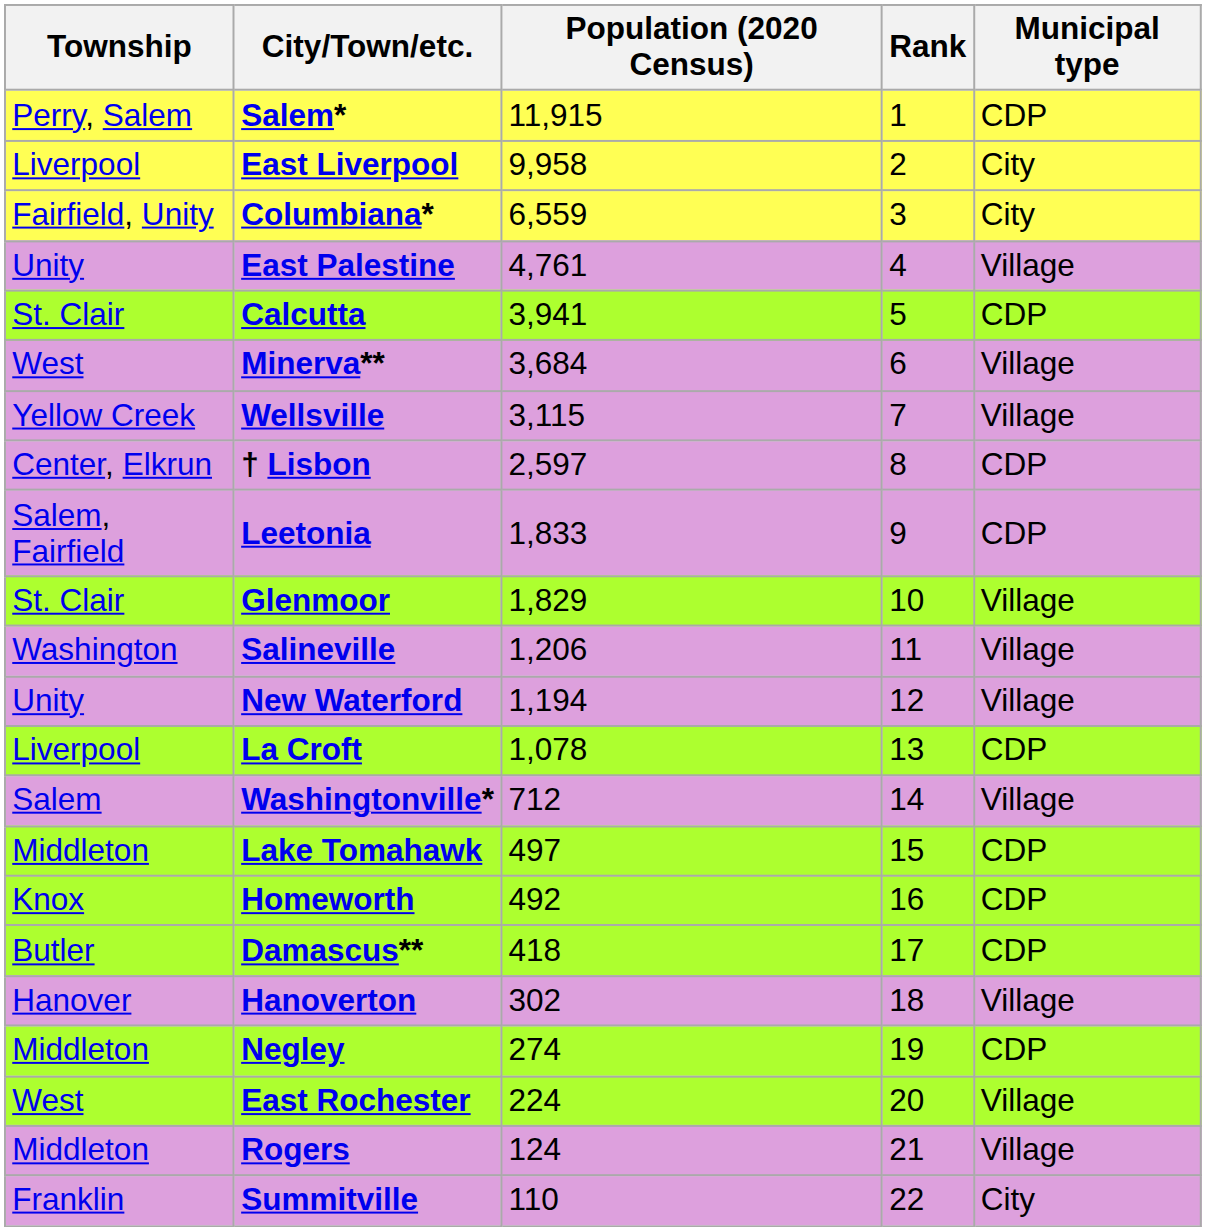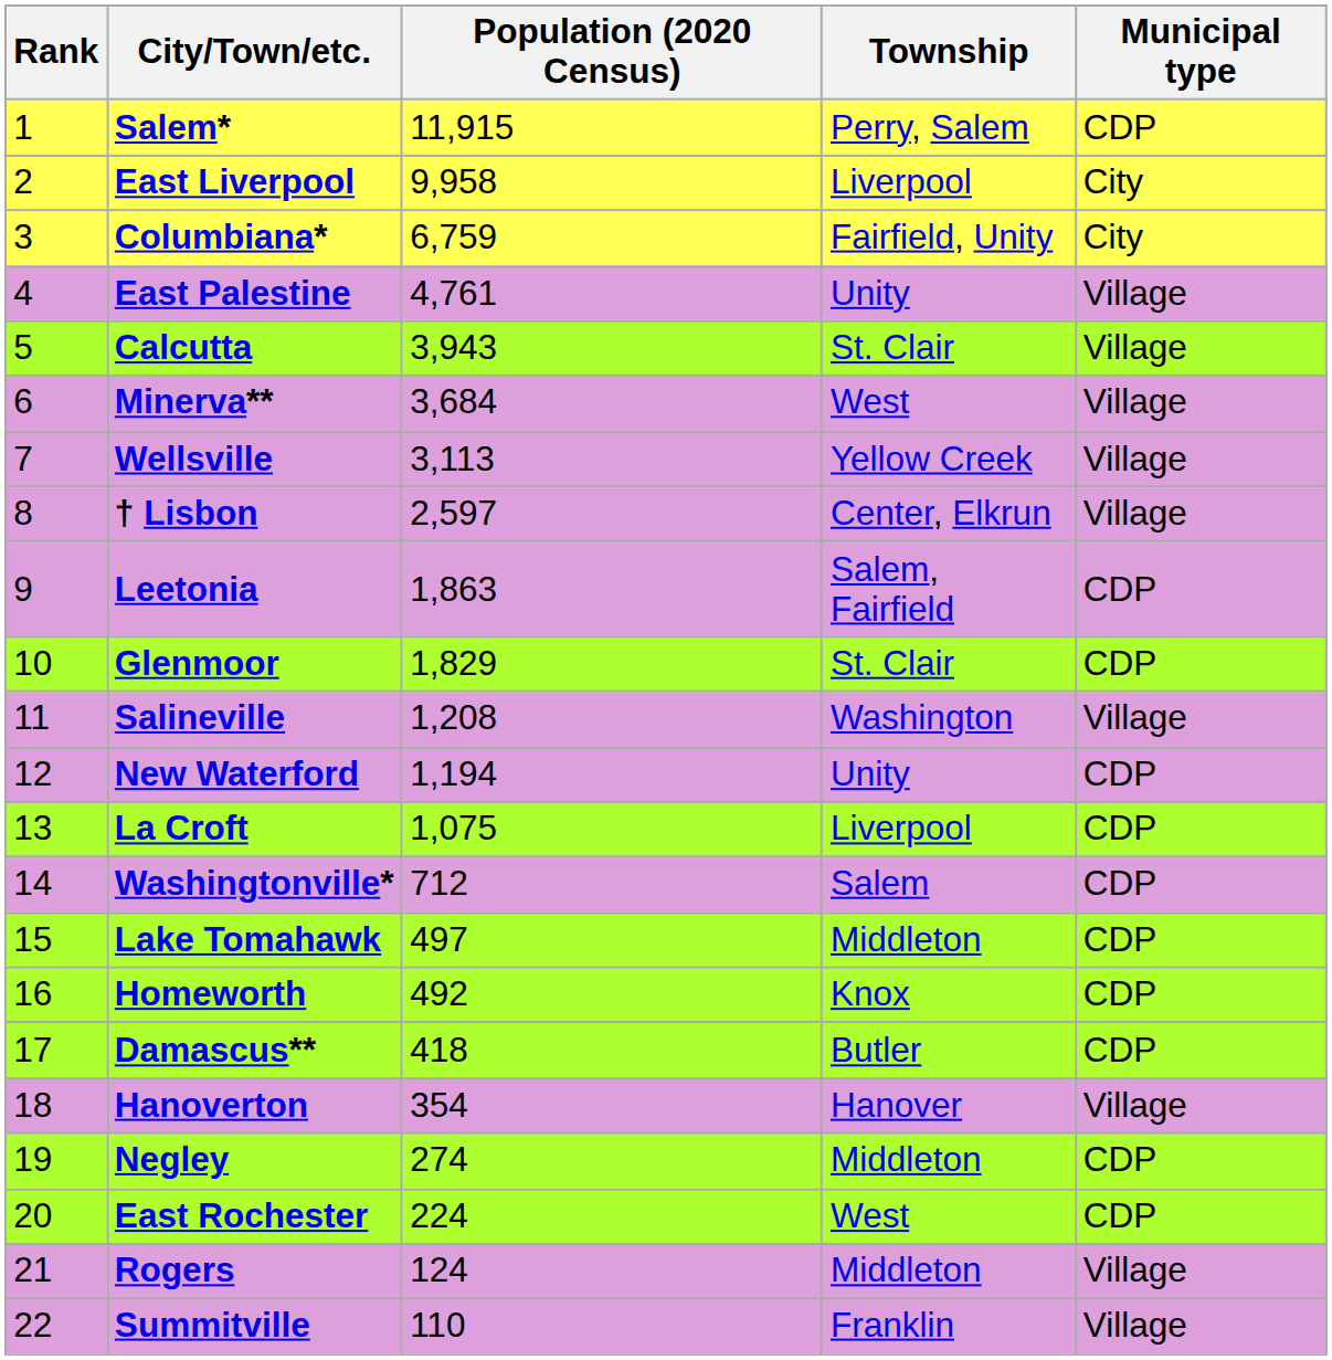columns swapped: Rank <-> Township
Columbiana* | Population (2020 Census): 6,559 -> 6,759
Calcutta | Population (2020 Census): 3,941 -> 3,943
Calcutta | Municipal type: CDP -> Village
Wellsville | Population (2020 Census): 3,115 -> 3,113
† Lisbon | Municipal type: CDP -> Village
Leetonia | Population (2020 Census): 1,833 -> 1,863
Glenmoor | Municipal type: Village -> CDP
Salineville | Population (2020 Census): 1,206 -> 1,208
New Waterford | Municipal type: Village -> CDP
La Croft | Population (2020 Census): 1,078 -> 1,075
Washingtonville* | Municipal type: Village -> CDP
Hanoverton | Population (2020 Census): 302 -> 354
East Rochester | Municipal type: Village -> CDP
Summitville | Municipal type: City -> Village
